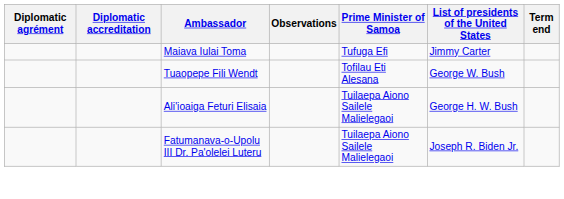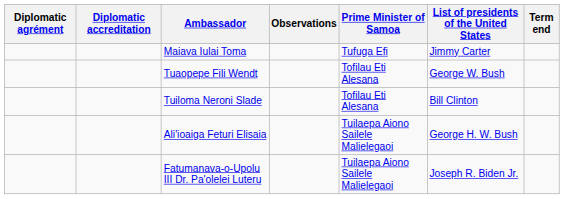+ row: Tuiloma Neroni Slade | Tofilau Eti Alesana | Bill Clinton
